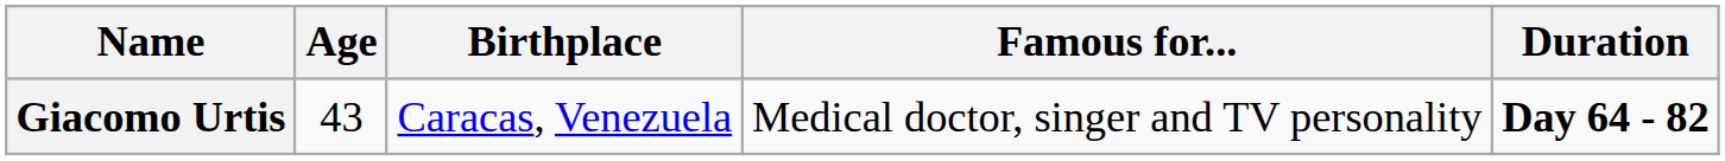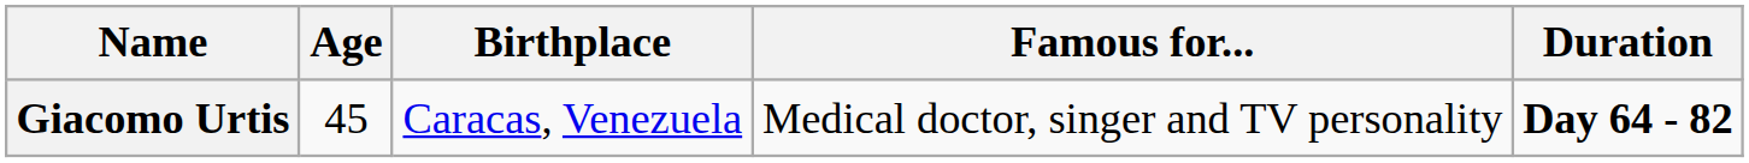Giacomo Urtis | Age: 43 -> 45
